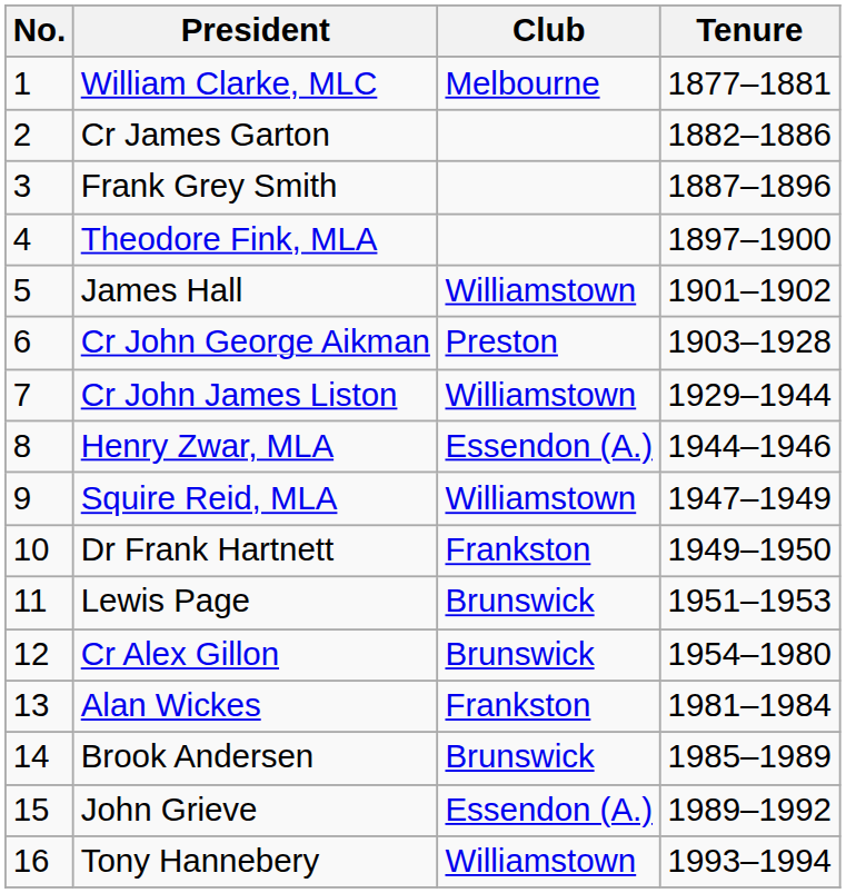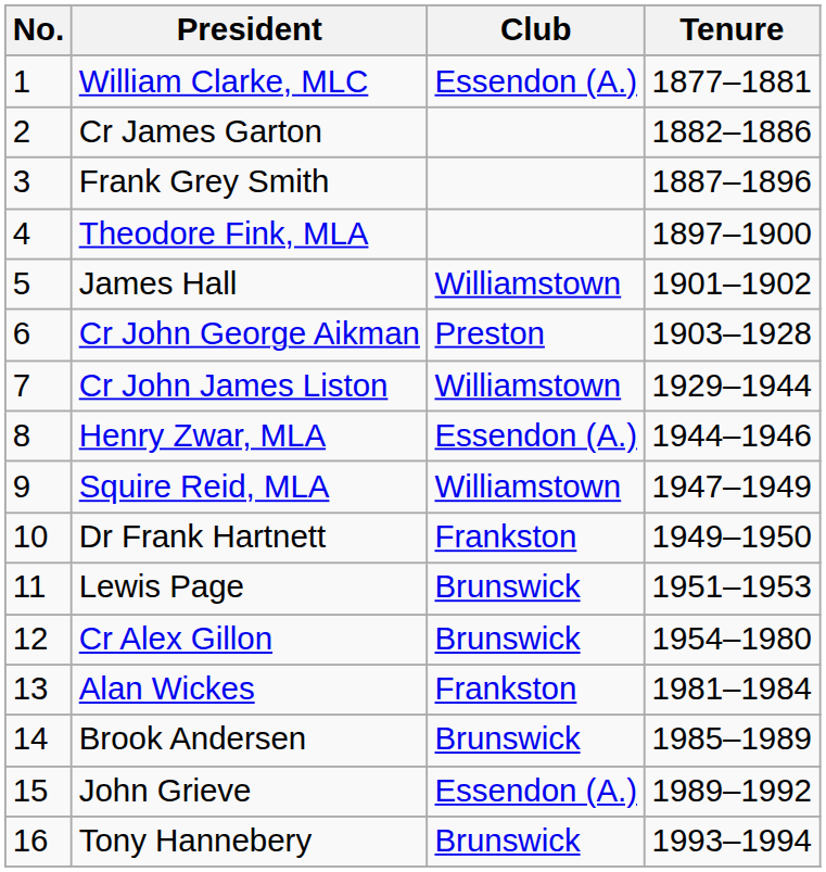William Clarke, MLC | Club: Melbourne -> Essendon (A.)
Tony Hannebery | Club: Williamstown -> Brunswick
